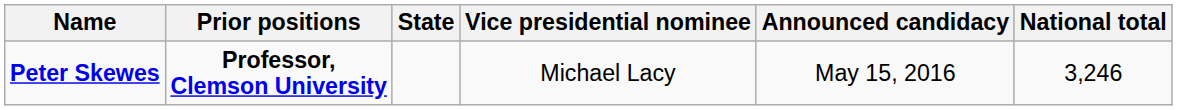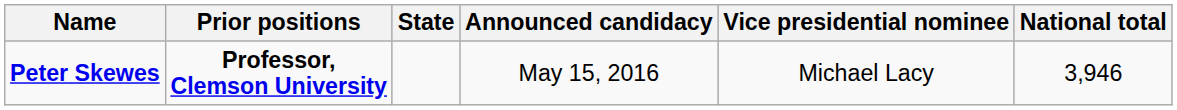columns swapped: Announced candidacy <-> Vice presidential nominee
Peter Skewes | National total: 3,246 -> 3,946
